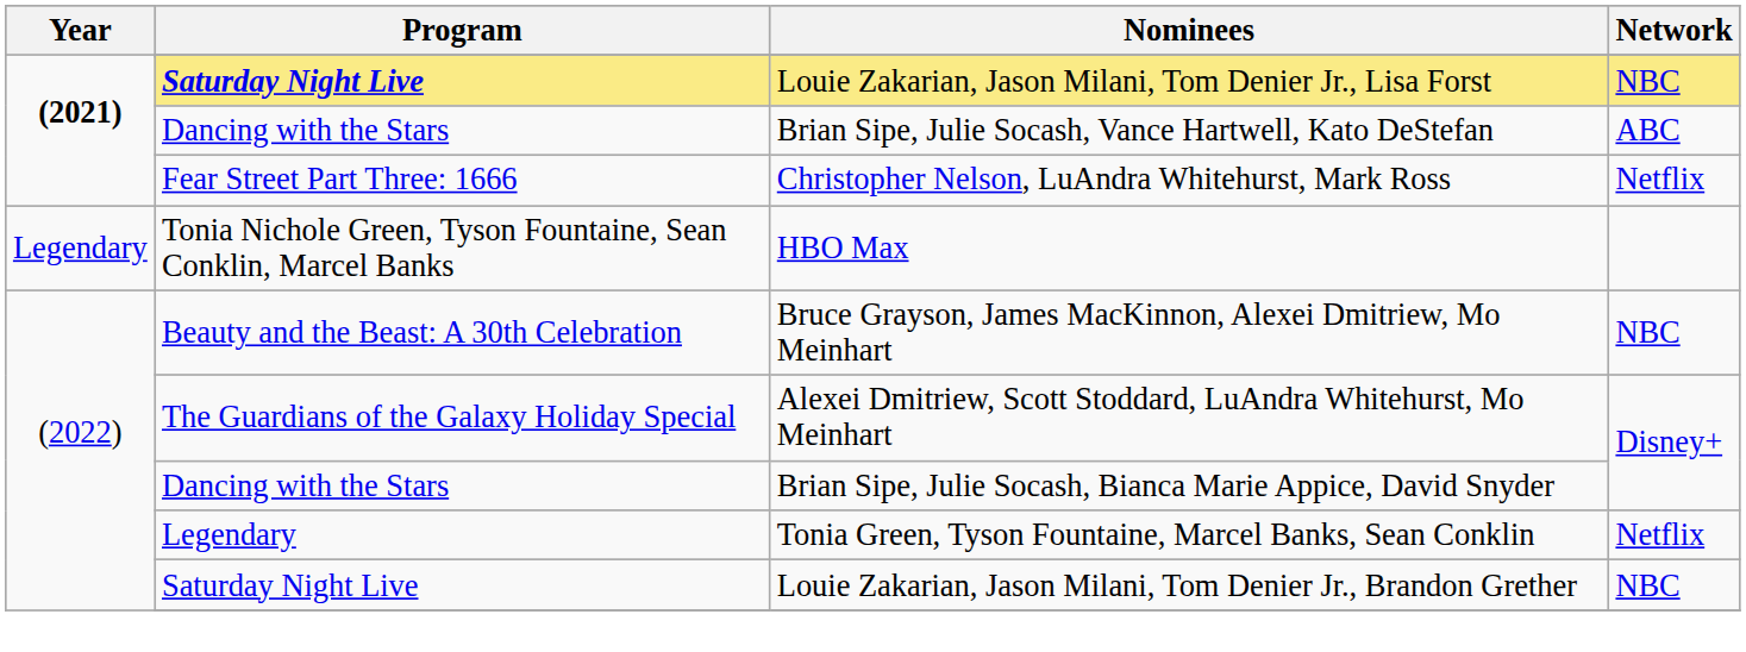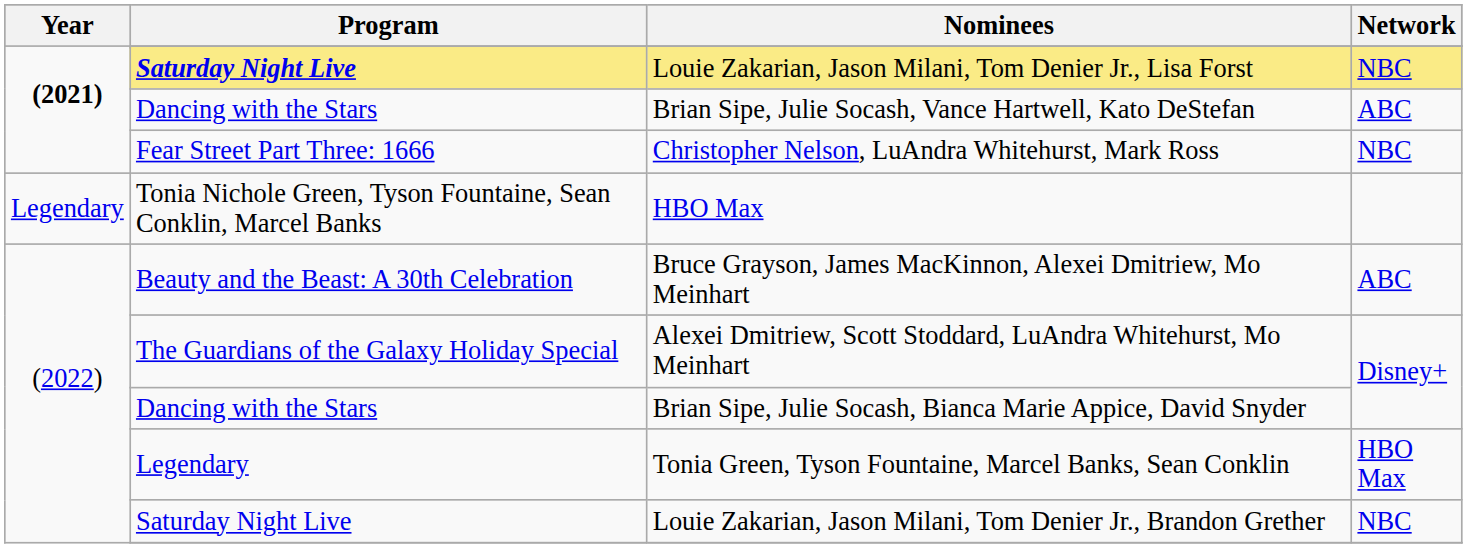Christopher Nelson, LuAndra Whitehurst, Mark Ross | Network: Netflix -> NBC
Bruce Grayson, James MacKinnon, Alexei Dmitriew, Mo Meinhart | Network: NBC -> ABC
Tonia Green, Tyson Fountaine, Marcel Banks, Sean Conklin | Network: Netflix -> HBO Max
